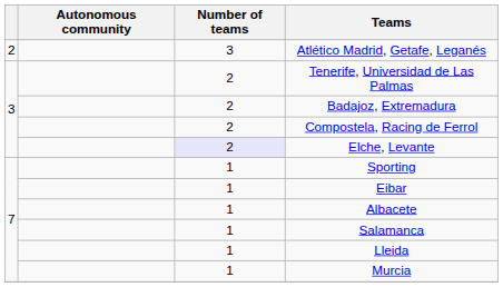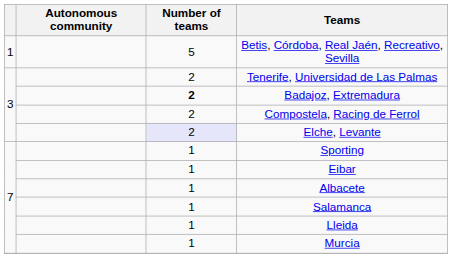+ row: 1 | 5 | Betis, Córdoba, Real Jaén, Recreativo, Sevilla
- row: 2 | 3 | Atlético Madrid, Getafe, Leganés
Badajoz, Extremadura | Number of teams: normal -> bold
